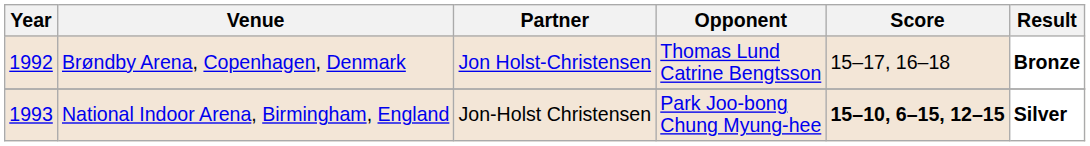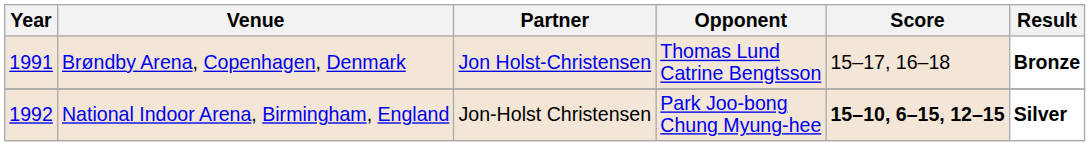Brøndby Arena, Copenhagen, Denmark | Year: 1992 -> 1991
National Indoor Arena, Birmingham, England | Year: 1993 -> 1992
